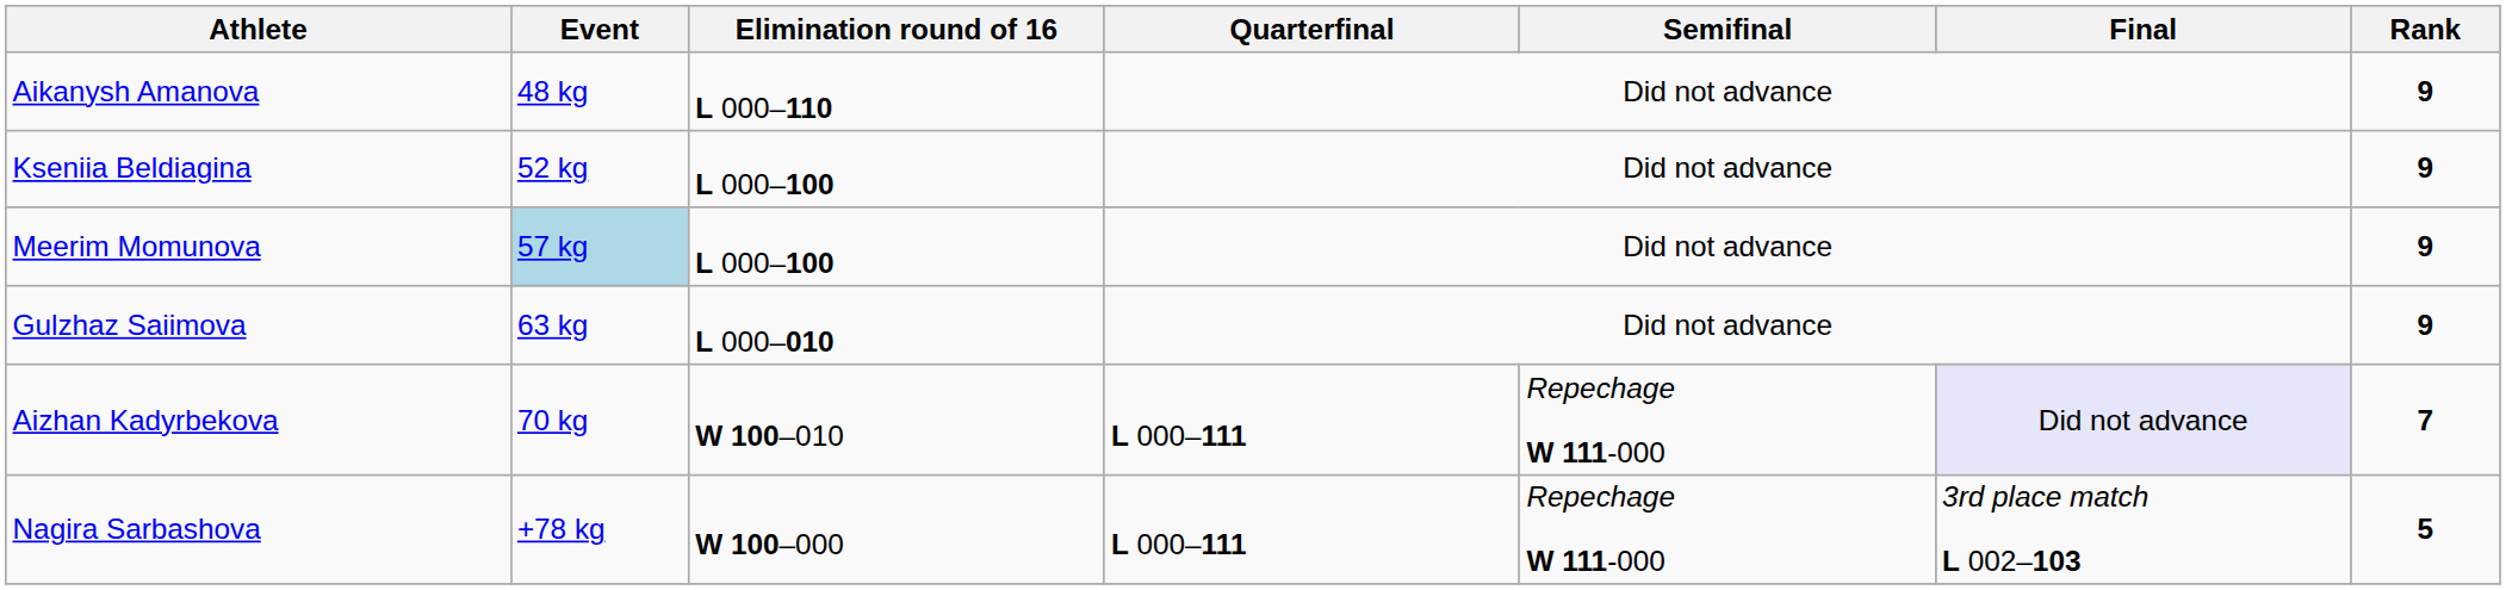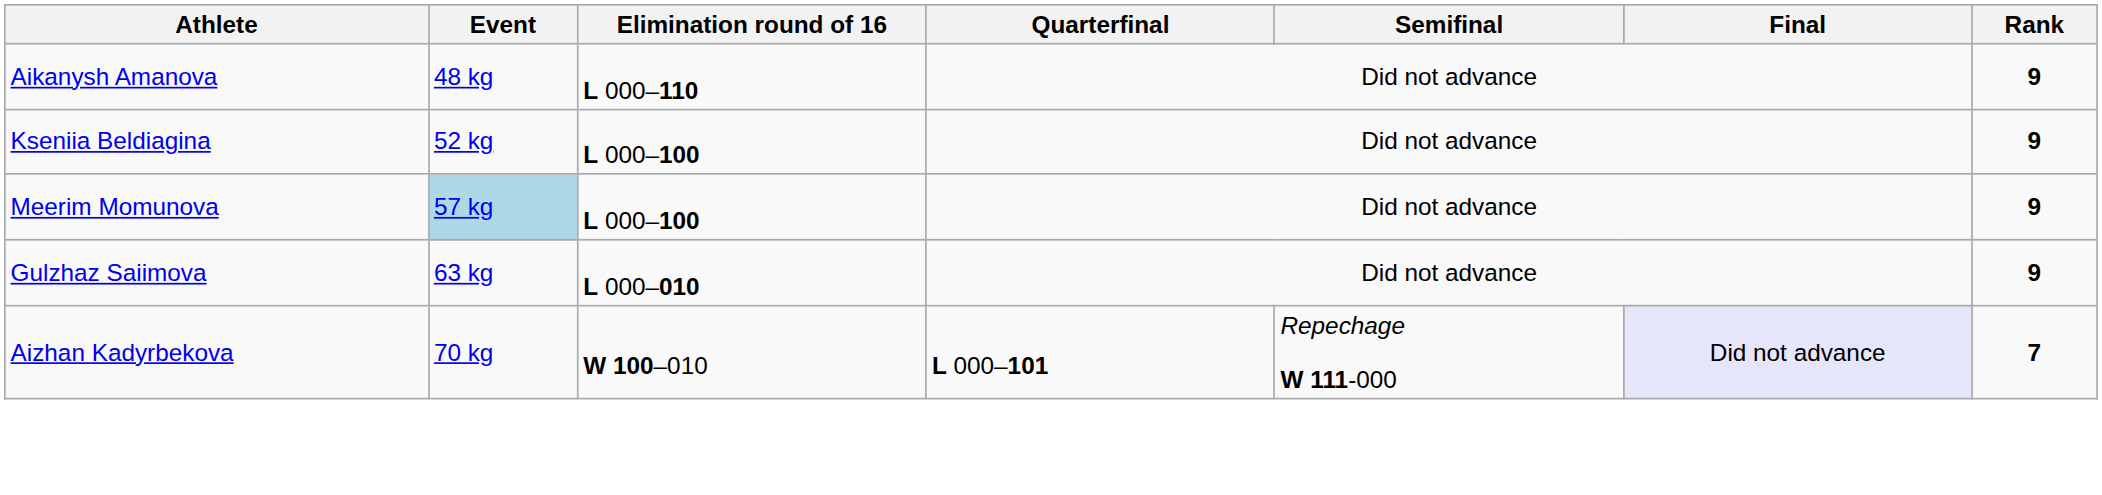Aizhan Kadyrbekova | Quarterfinal: L 000–111 -> L 000–101
- row: Nagira Sarbashova | +78 kg | W 100–000 | L 000–111 | Repechage W 111-000 | 3rd place match L 002–103 | 5
